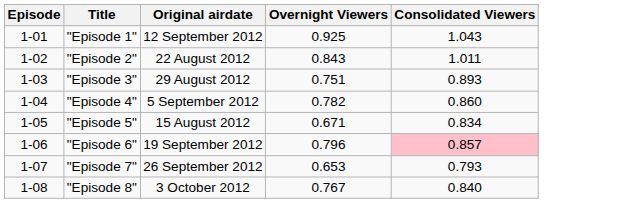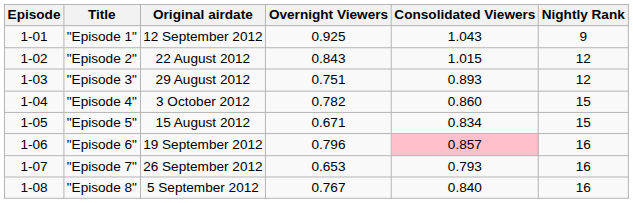+ column: Nightly Rank | 9 | 12 | 12 | 15 | 15 | 16 | 16 | 16
"Episode 2" | Consolidated Viewers: 1.011 -> 1.015
"Episode 4" | Original airdate: 5 September 2012 -> 3 October 2012
"Episode 8" | Original airdate: 3 October 2012 -> 5 September 2012
